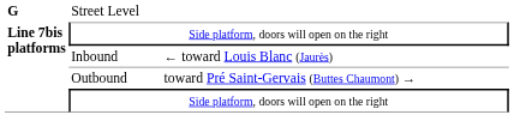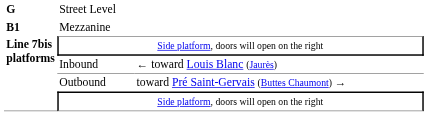+ row: B1 | Mezzanine
